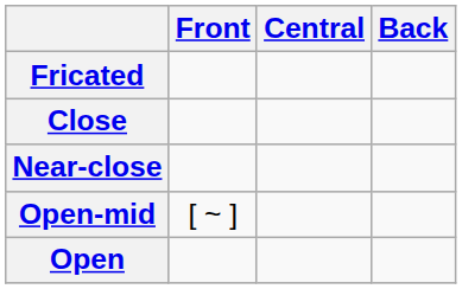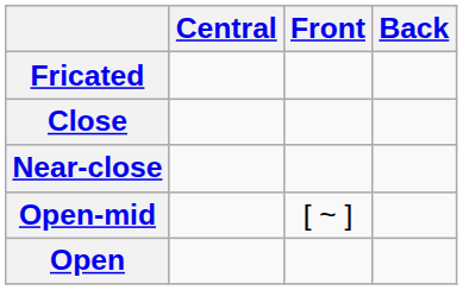columns swapped: Front <-> Central
